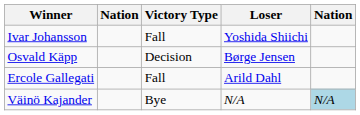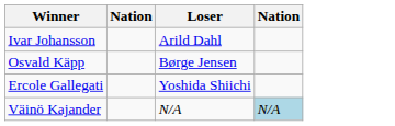- column: Victory Type | Fall | Decision | Fall | Bye
Ivar Johansson | Loser: Yoshida Shiichi -> Arild Dahl
Ercole Gallegati | Loser: Arild Dahl -> Yoshida Shiichi
